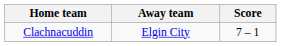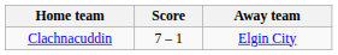columns swapped: Score <-> Away team
